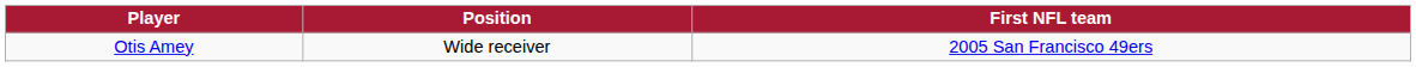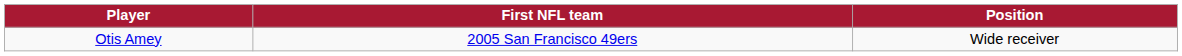columns swapped: Position <-> First NFL team
